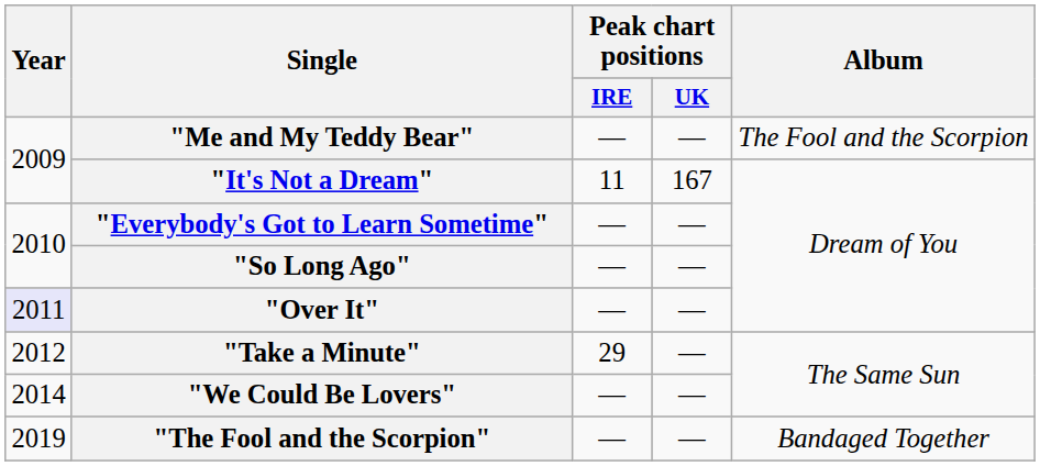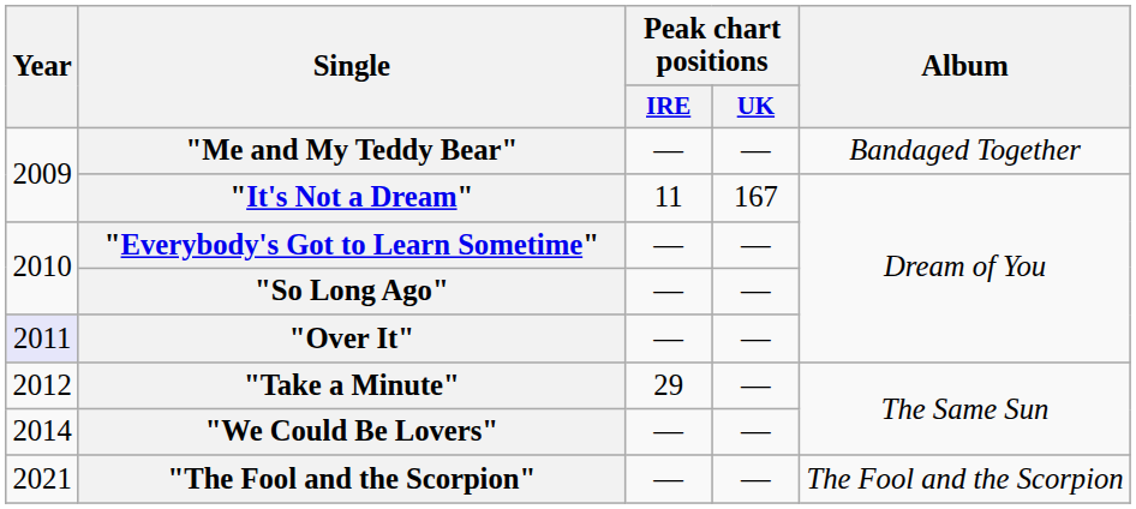"Me and My Teddy Bear" | Album: The Fool and the Scorpion -> Bandaged Together
"The Fool and the Scorpion" | Year: 2019 -> 2021
"The Fool and the Scorpion" | Album: Bandaged Together -> The Fool and the Scorpion
